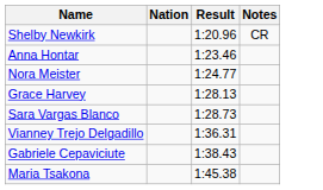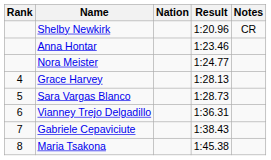+ column: Rank | 4 | 5 | 6 | 7 | 8
